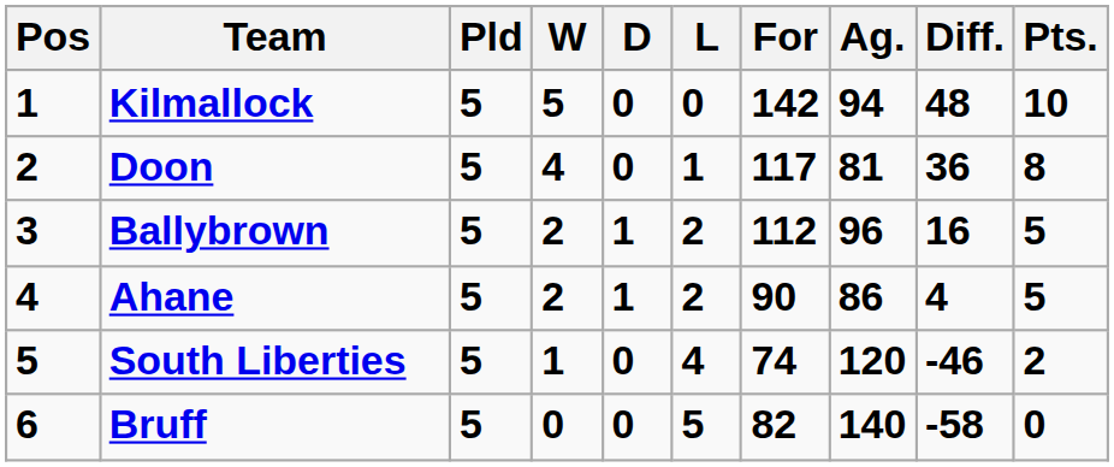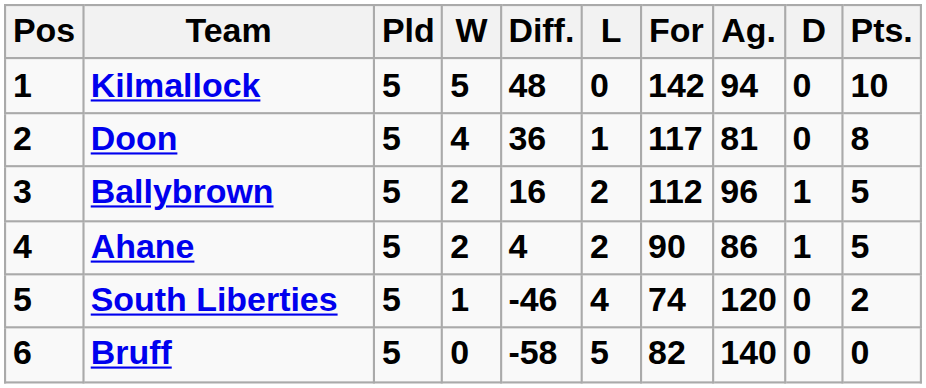columns swapped: D <-> Diff.
